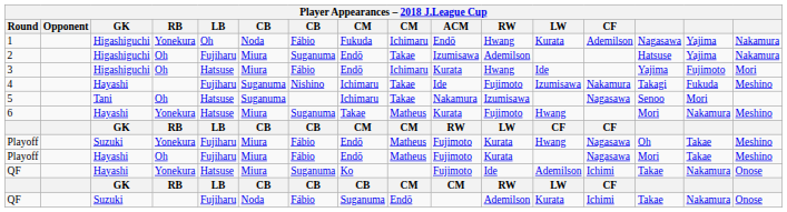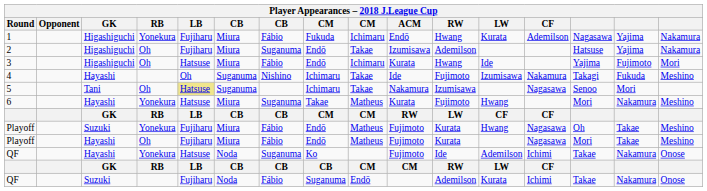1 | LB: Oh -> Fujiharu
1 | column 6: Noda -> Miura
4 | LB: Fujiharu -> Oh
5 | LB: no background -> khaki background
QF / Yonekura | column 6: Miura -> Noda
